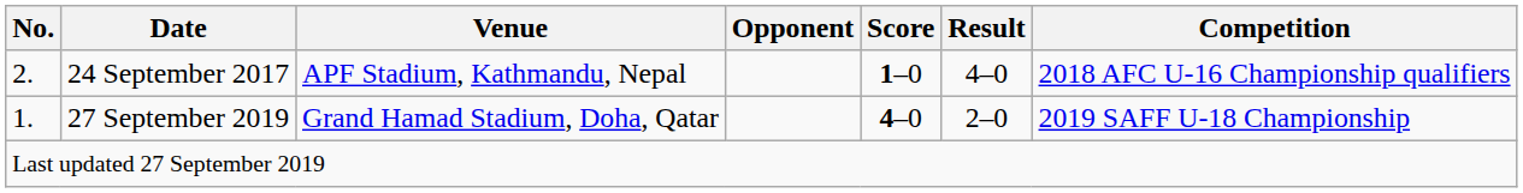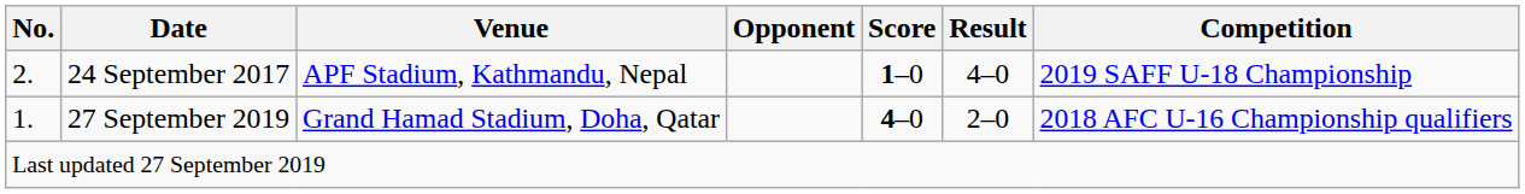24 September 2017 | Competition: 2018 AFC U-16 Championship qualifiers -> 2019 SAFF U-18 Championship
27 September 2019 | Competition: 2019 SAFF U-18 Championship -> 2018 AFC U-16 Championship qualifiers
